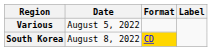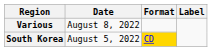Various | Date: August 5, 2022 -> August 8, 2022
South Korea | Date: August 8, 2022 -> August 5, 2022
